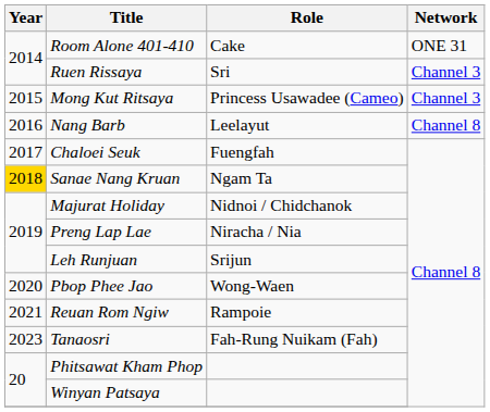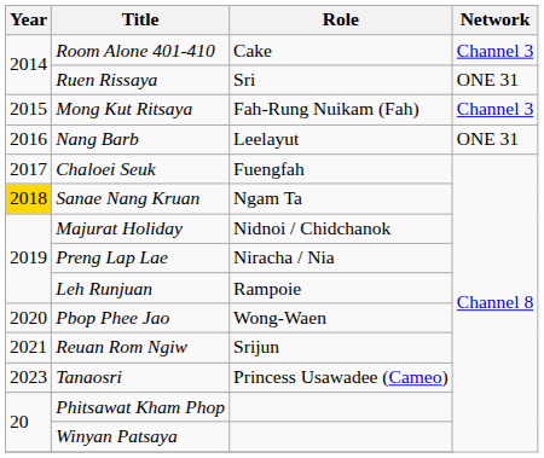Room Alone 401-410 | Network: ONE 31 -> Channel 3
Ruen Rissaya | Network: Channel 3 -> ONE 31
Mong Kut Ritsaya | Role: Princess Usawadee (Cameo) -> Fah-Rung Nuikam (Fah)
Nang Barb | Network: Channel 8 -> ONE 31
Leh Runjuan | Role: Srijun -> Rampoie
Reuan Rom Ngiw | Role: Rampoie -> Srijun
Tanaosri | Role: Fah-Rung Nuikam (Fah) -> Princess Usawadee (Cameo)
